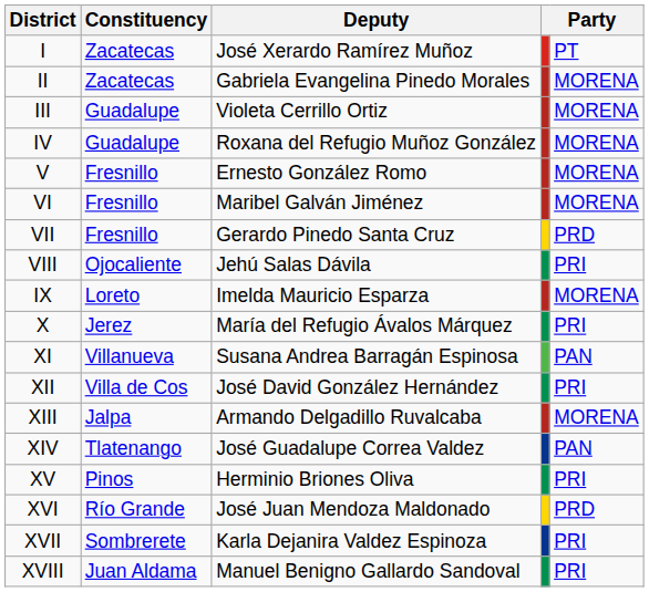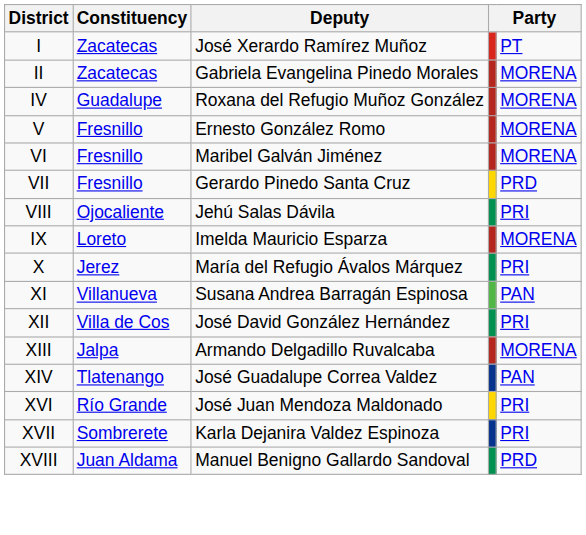- row: III | Guadalupe | Violeta Cerrillo Ortiz | MORENA
- row: XV | Pinos | Herminio Briones Oliva | PRI
XVI | column 5: PRD -> PRI
XVIII | column 5: PRI -> PRD
